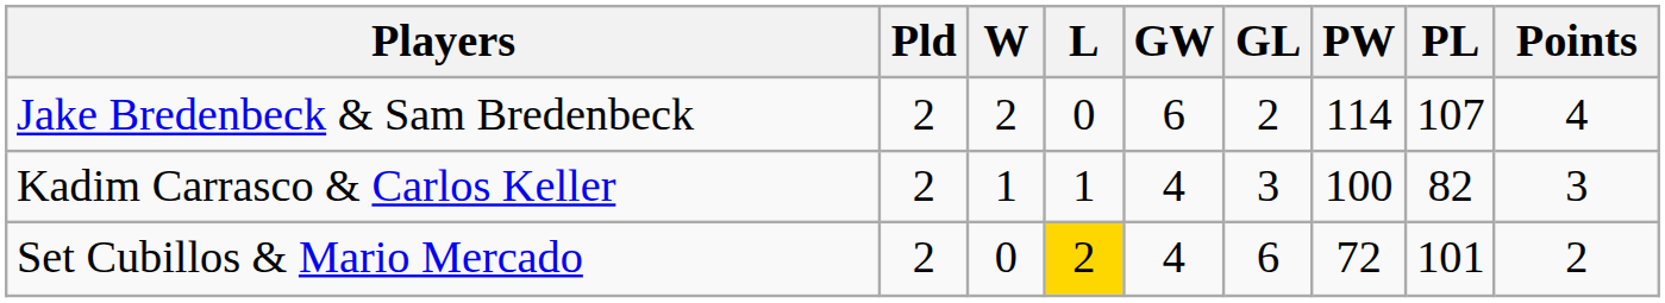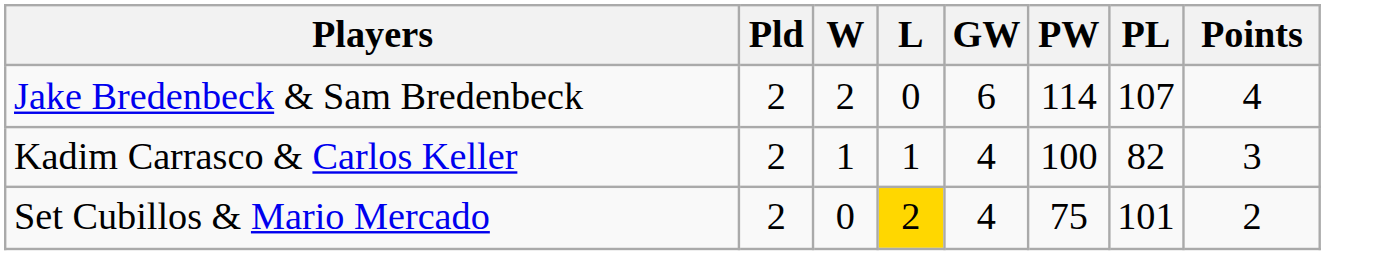- column: GL | 2 | 3 | 6
Set Cubillos & Mario Mercado | PW: 72 -> 75
